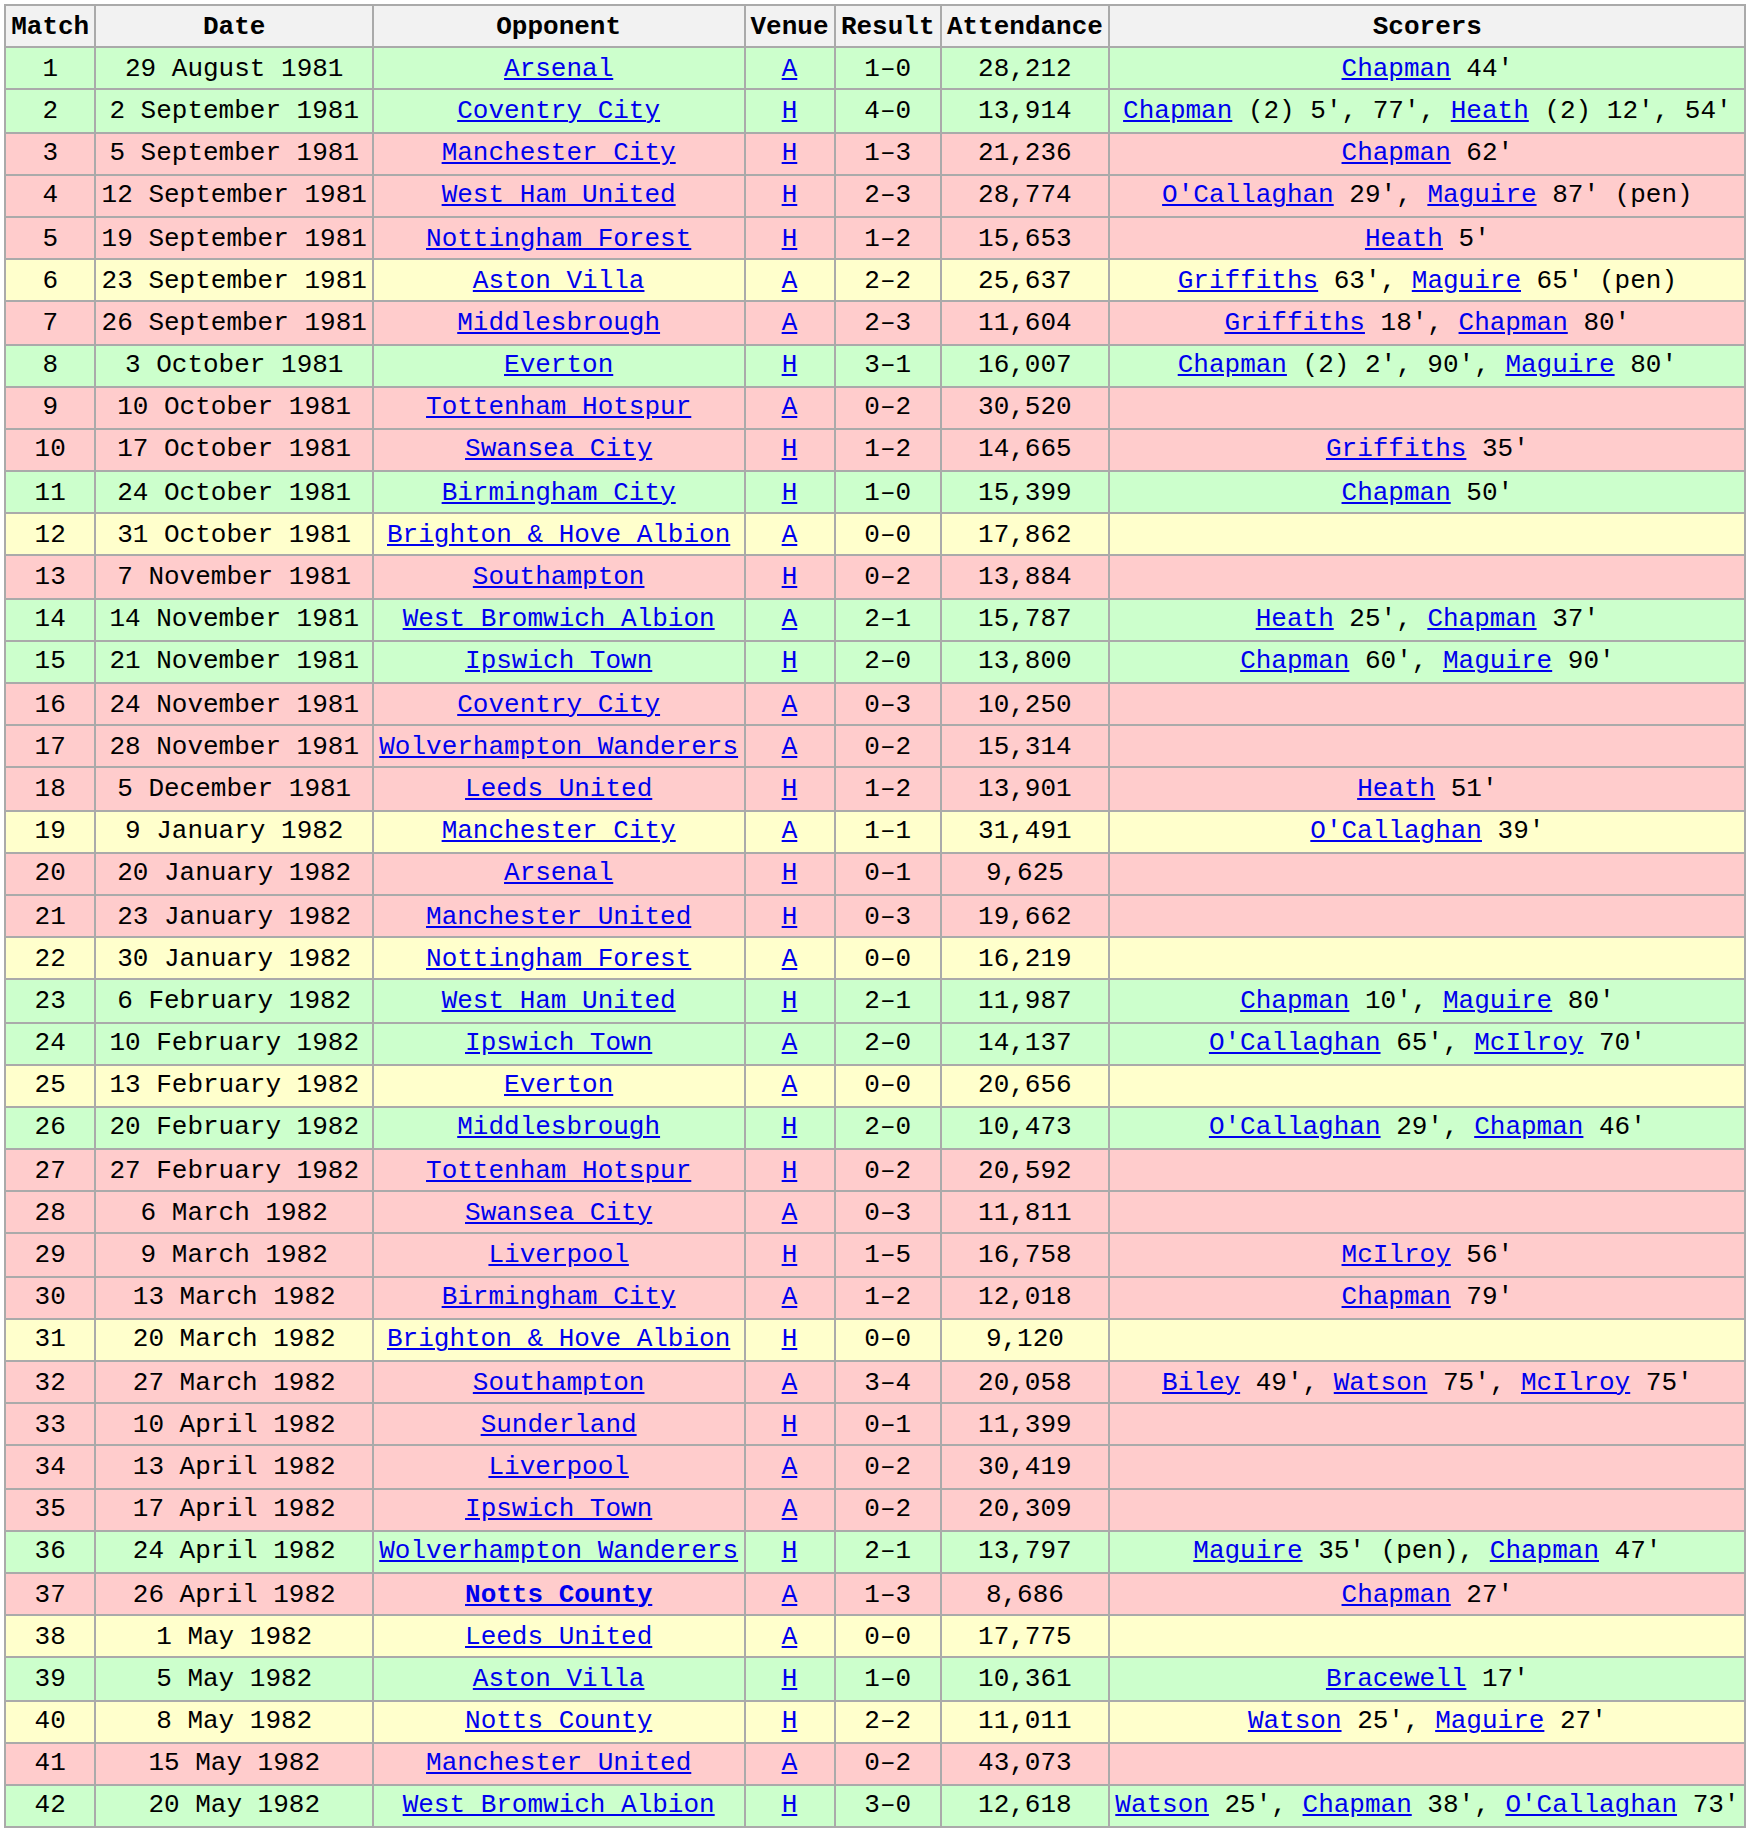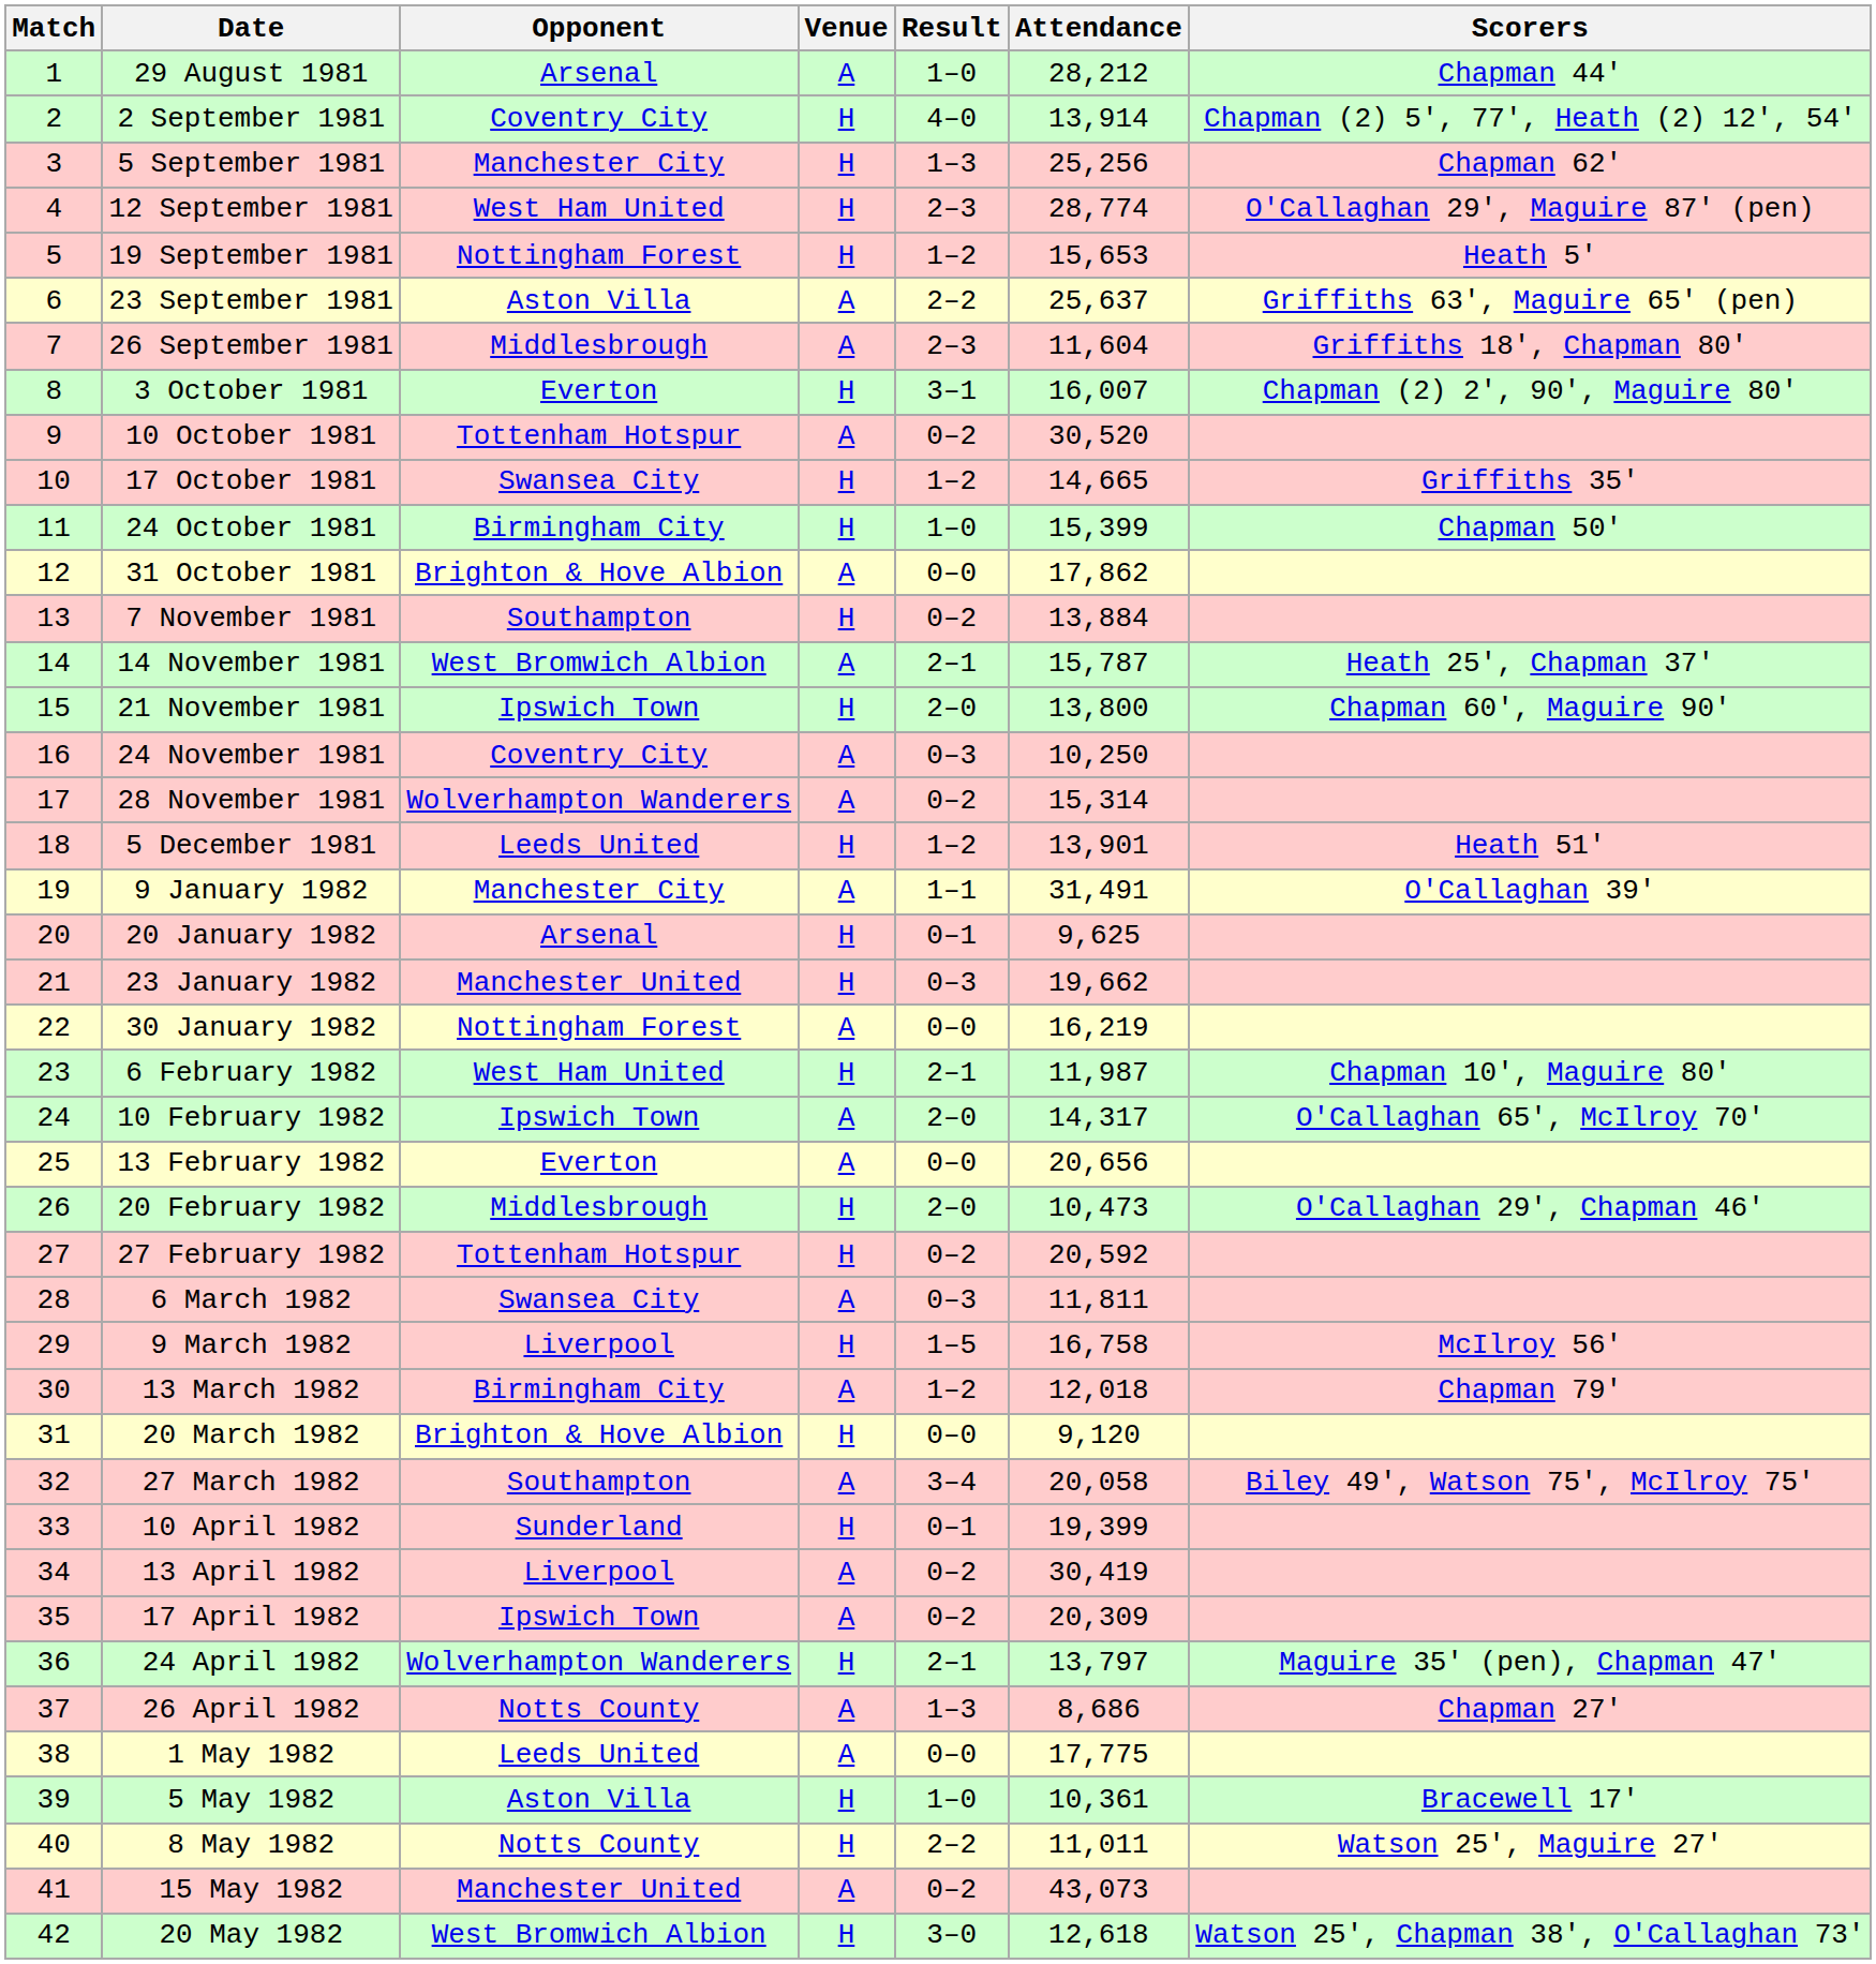5 September 1981 | Attendance: 21,236 -> 25,256
10 February 1982 | Attendance: 14,137 -> 14,317
10 April 1982 | Attendance: 11,399 -> 19,399
26 April 1982 | Opponent: bold -> normal
